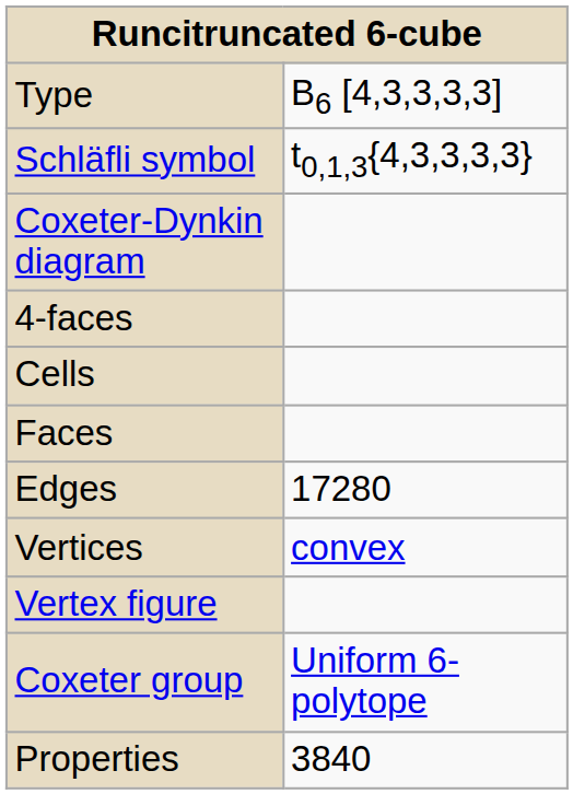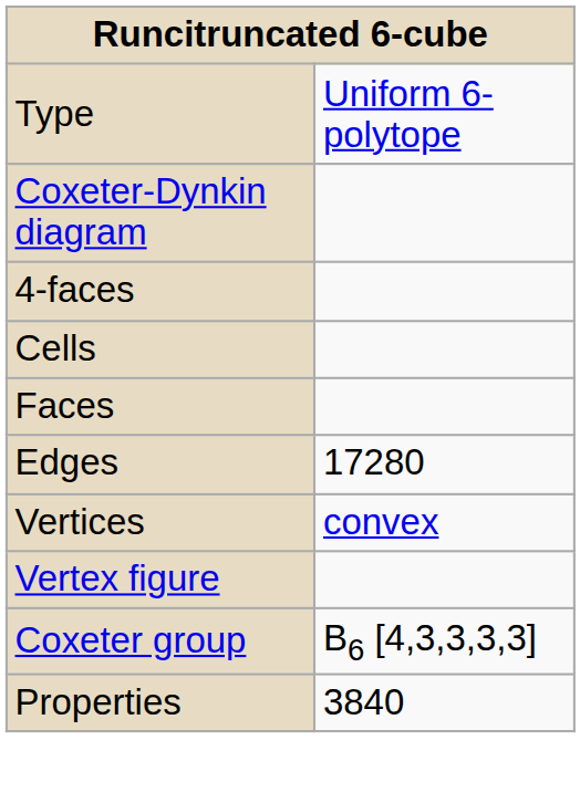Type | column 2: B6 [4,3,3,3,3] -> Uniform 6-polytope
- row: Schläfli symbol | t0,1,3{4,3,3,3,3}
Coxeter group | column 2: Uniform 6-polytope -> B6 [4,3,3,3,3]
